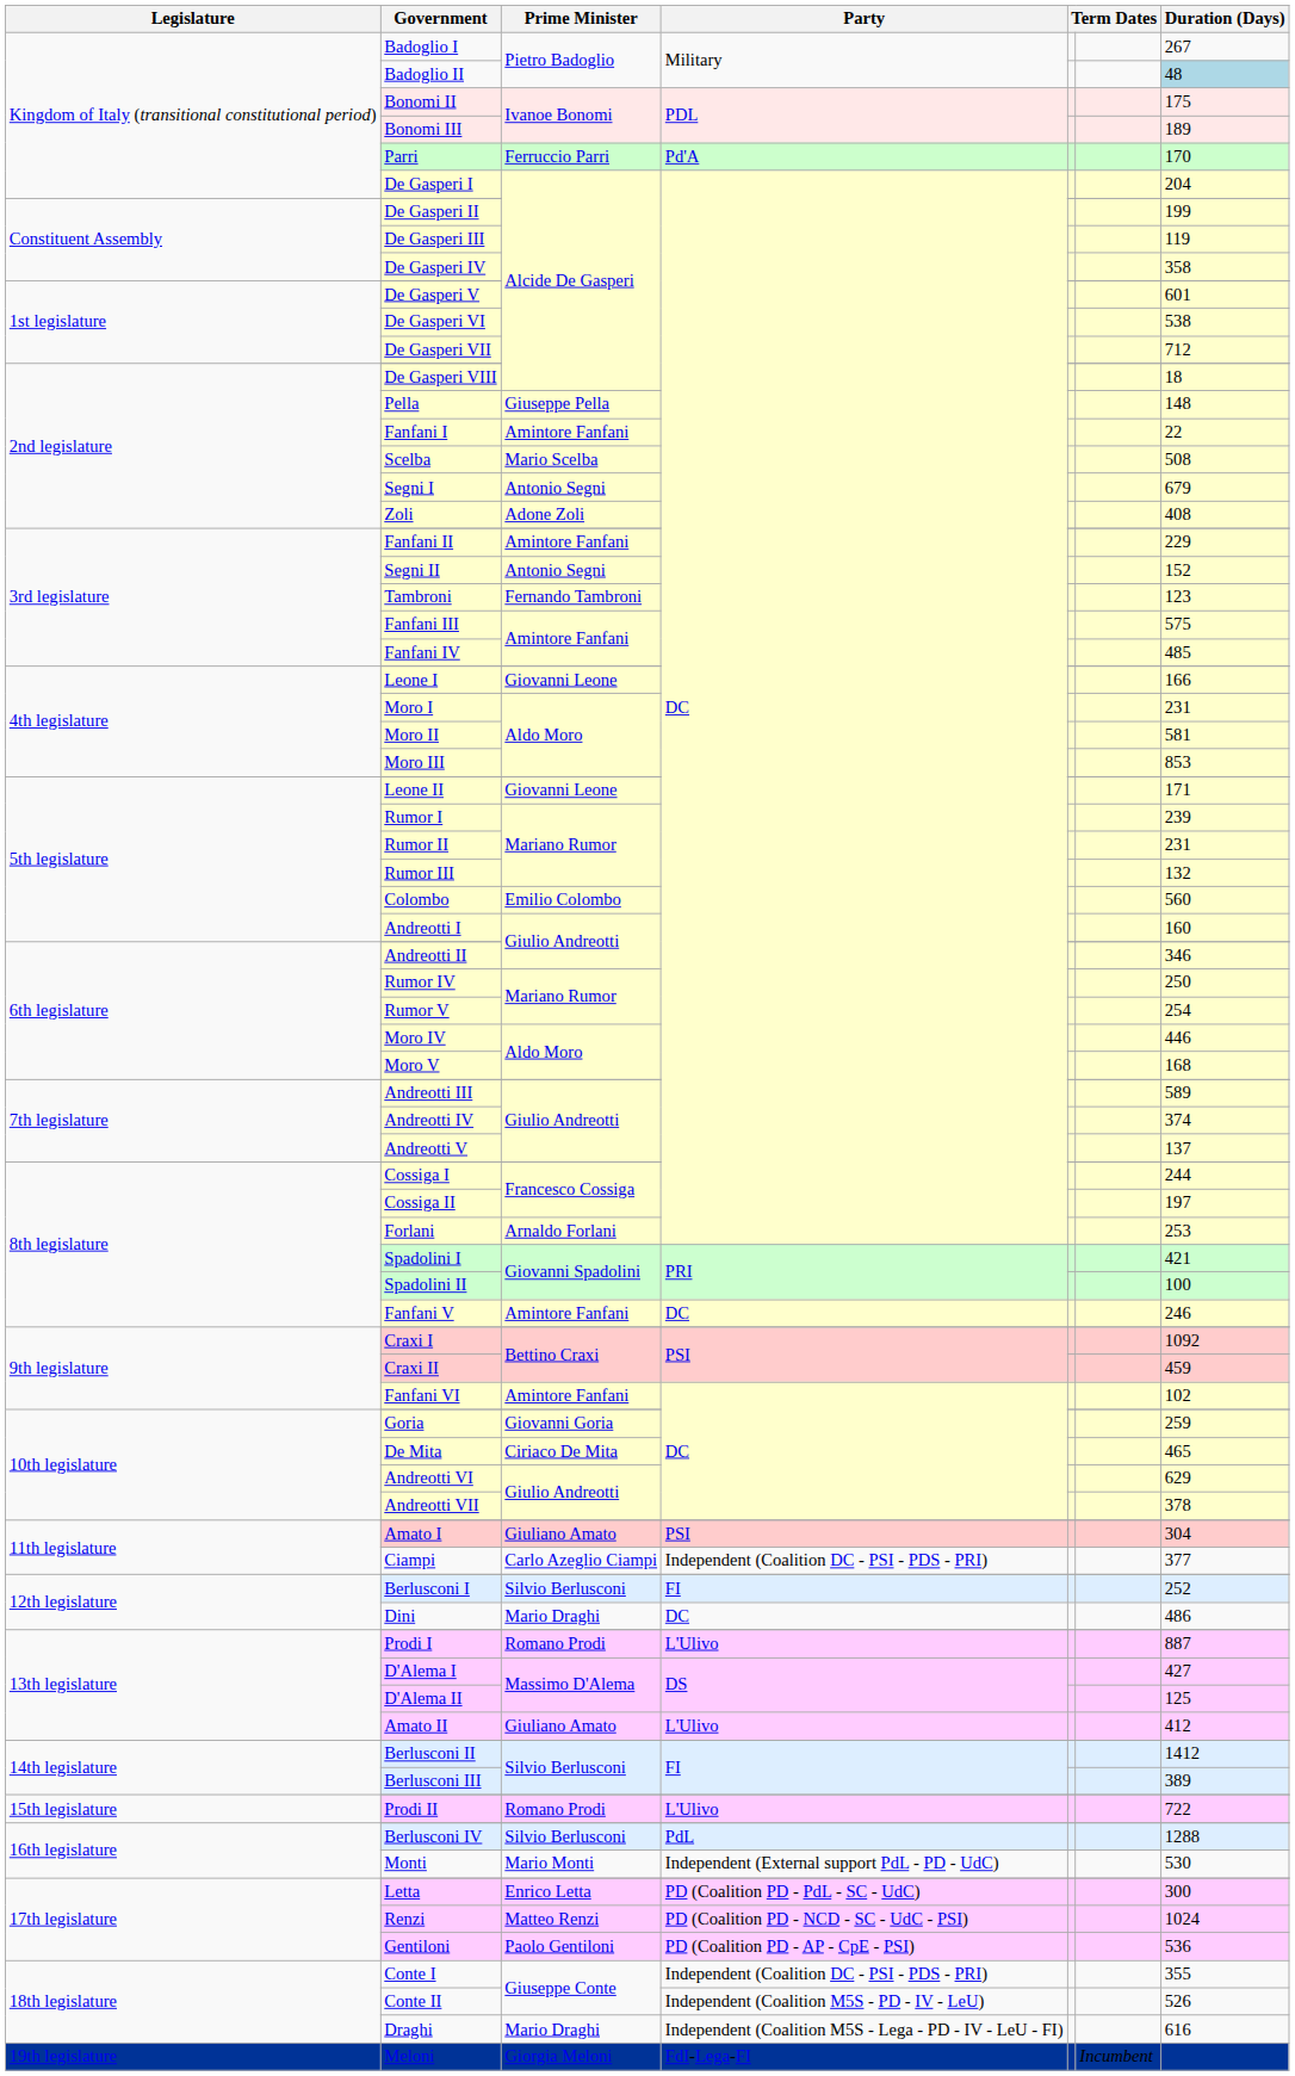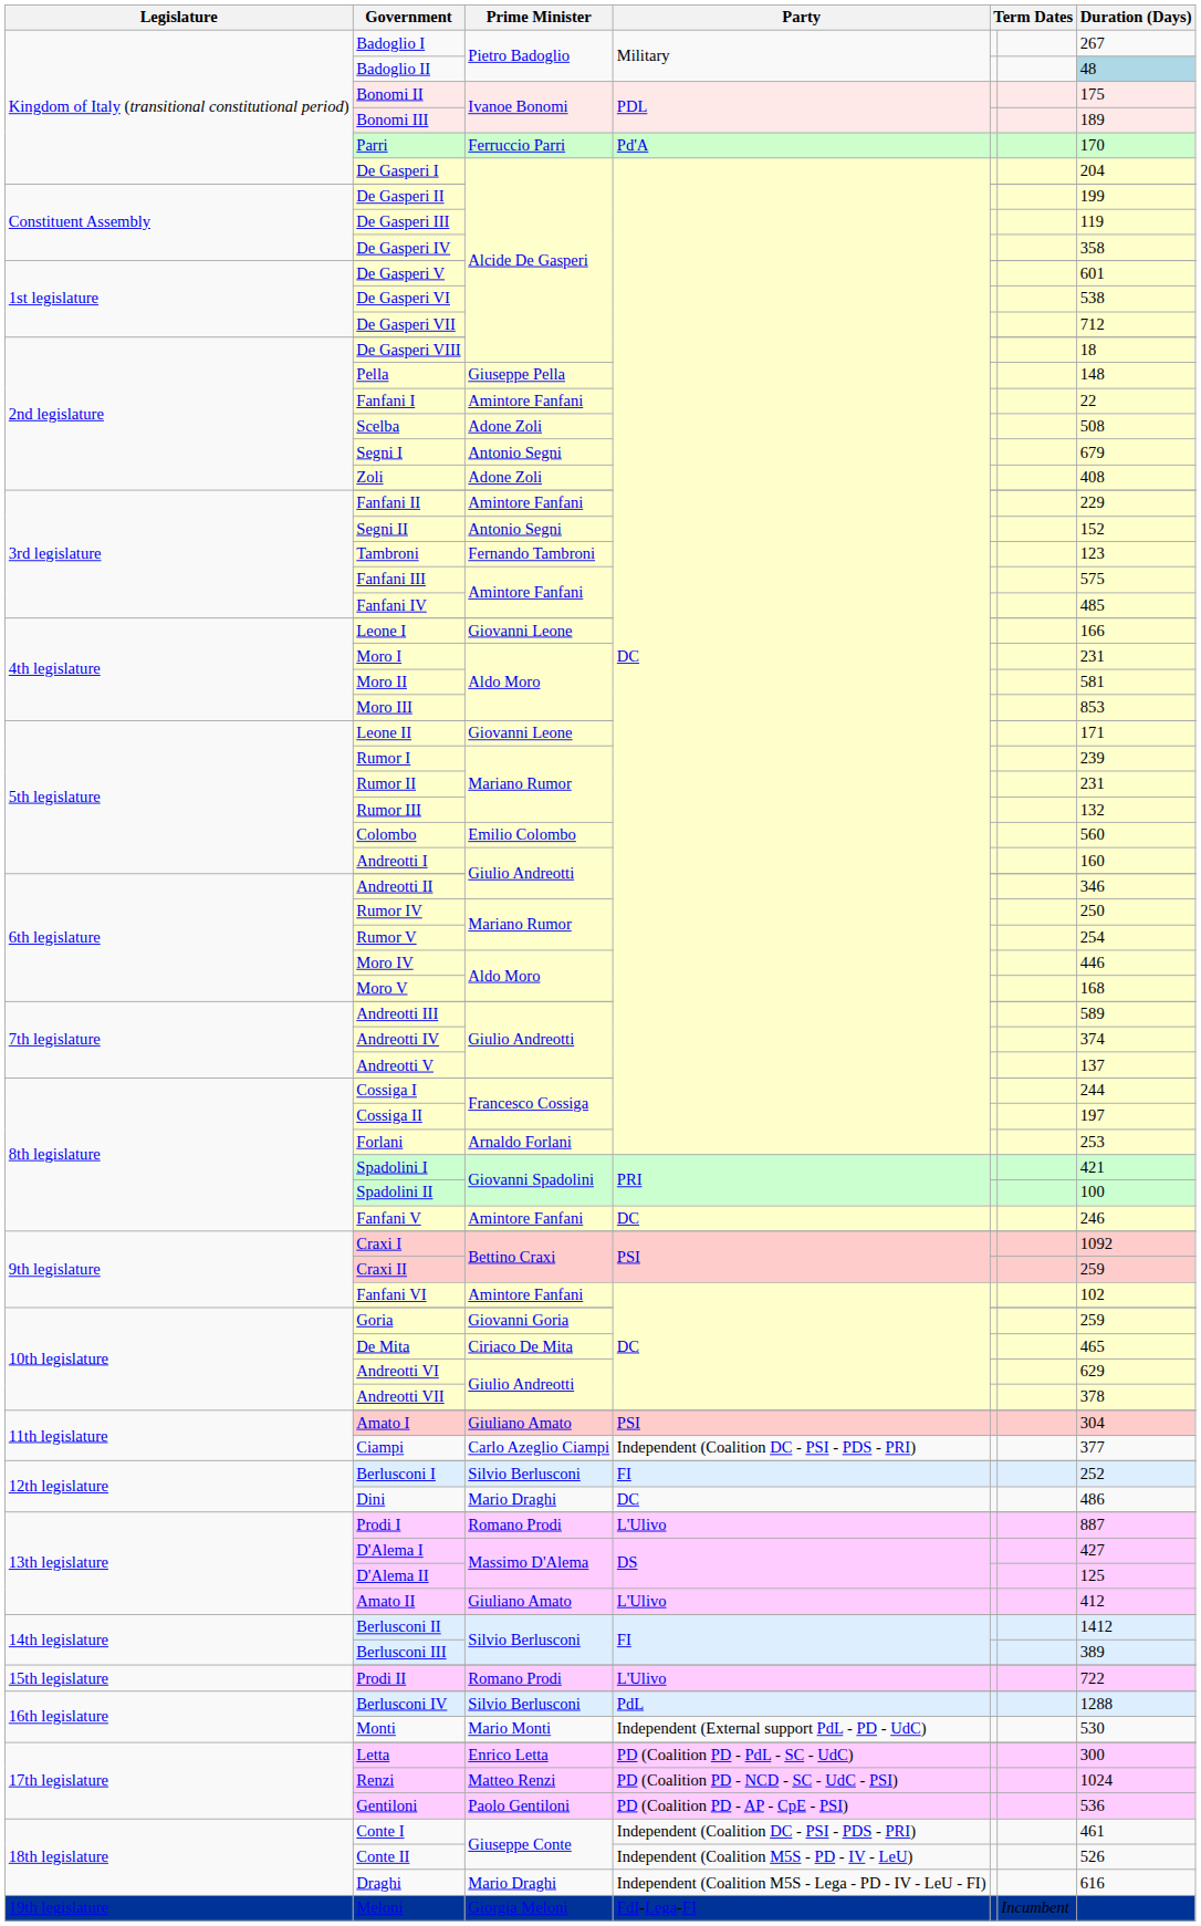Scelba | Prime Minister: Mario Scelba -> Adone Zoli
Craxi II | Duration (Days): 459 -> 259
Conte I | Duration (Days): 355 -> 461
